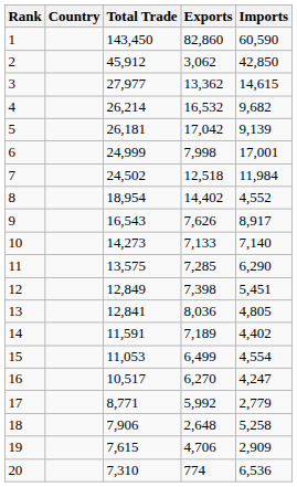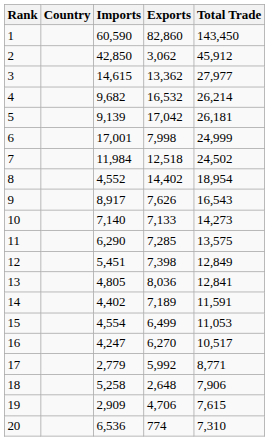columns swapped: Total Trade <-> Imports
